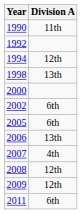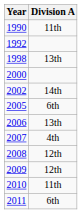- row: 1994 | 12th
2002 | Division A: 6th -> 14th
+ row: 2010 | 11th
